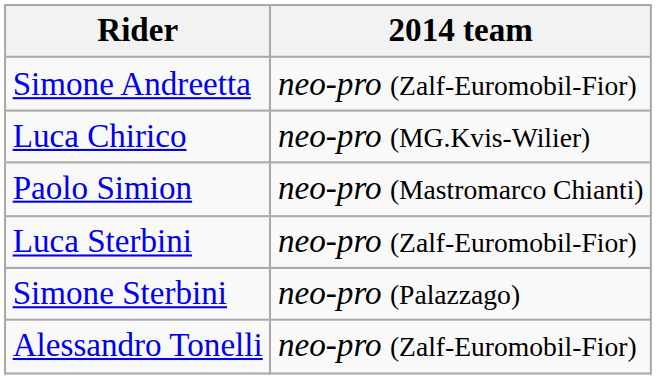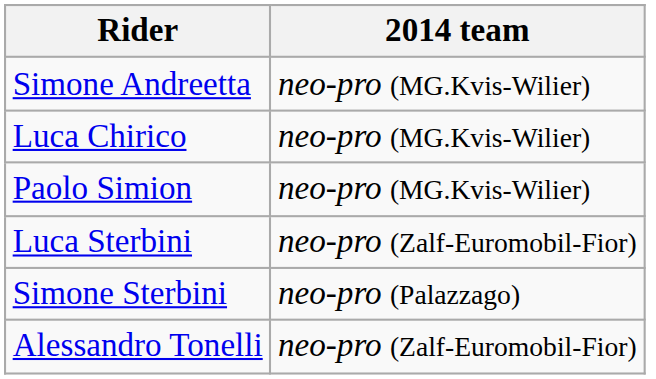Simone Andreetta | 2014 team: neo-pro (Zalf-Euromobil-Fior) -> neo-pro (MG.Kvis-Wilier)
Paolo Simion | 2014 team: neo-pro (Mastromarco Chianti) -> neo-pro (MG.Kvis-Wilier)
